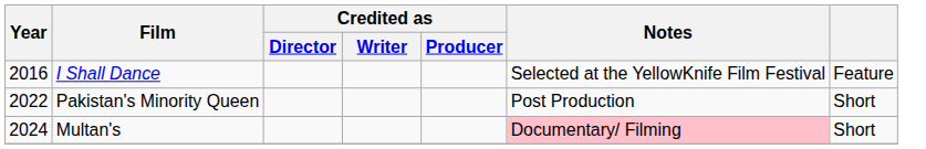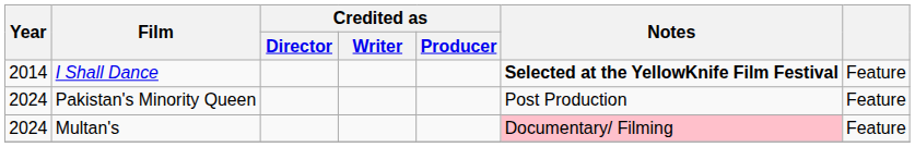I Shall Dance | Year: 2016 -> 2014
I Shall Dance | Notes: normal -> bold
Pakistan's Minority Queen | Year: 2022 -> 2024
Pakistan's Minority Queen | column 7: Short -> Feature
Multan's | column 7: Short -> Feature
